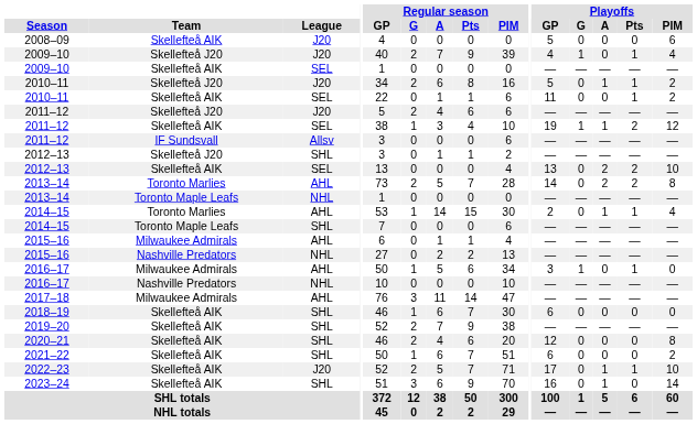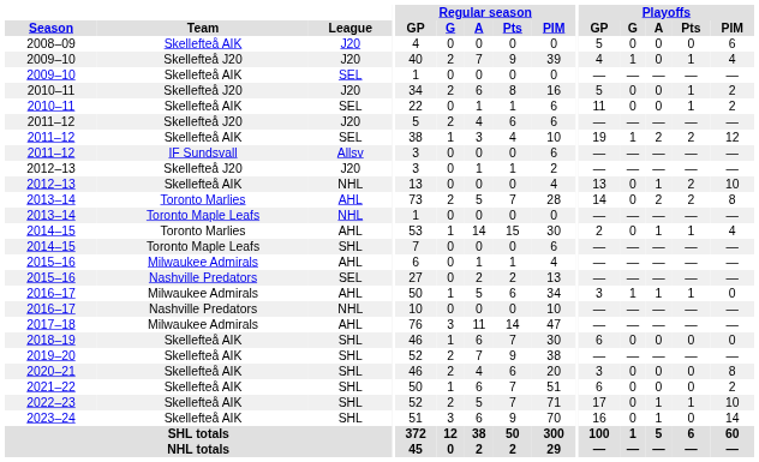2010–11 / Skellefteå J20 | Playoffs / A: 1 -> 0
2011–12 / Skellefteå AIK | Playoffs / A: 1 -> 2
2012–13 / Skellefteå J20 | League: SHL -> J20
2012–13 / Skellefteå AIK | League: SEL -> NHL
2012–13 / Skellefteå AIK | Playoffs / A: 2 -> 1
2015–16 / Nashville Predators | League: NHL -> SEL
2016–17 / Milwaukee Admirals | Playoffs / A: 0 -> 1
2020–21 | Playoffs / GP: 12 -> 3
2022–23 | League: J20 -> SHL
